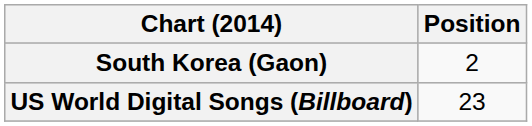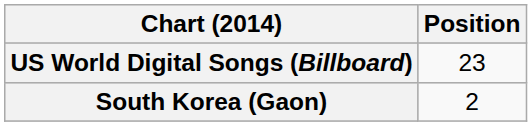rows swapped: South Korea (Gaon) <-> US World Digital Songs (Billboard)
